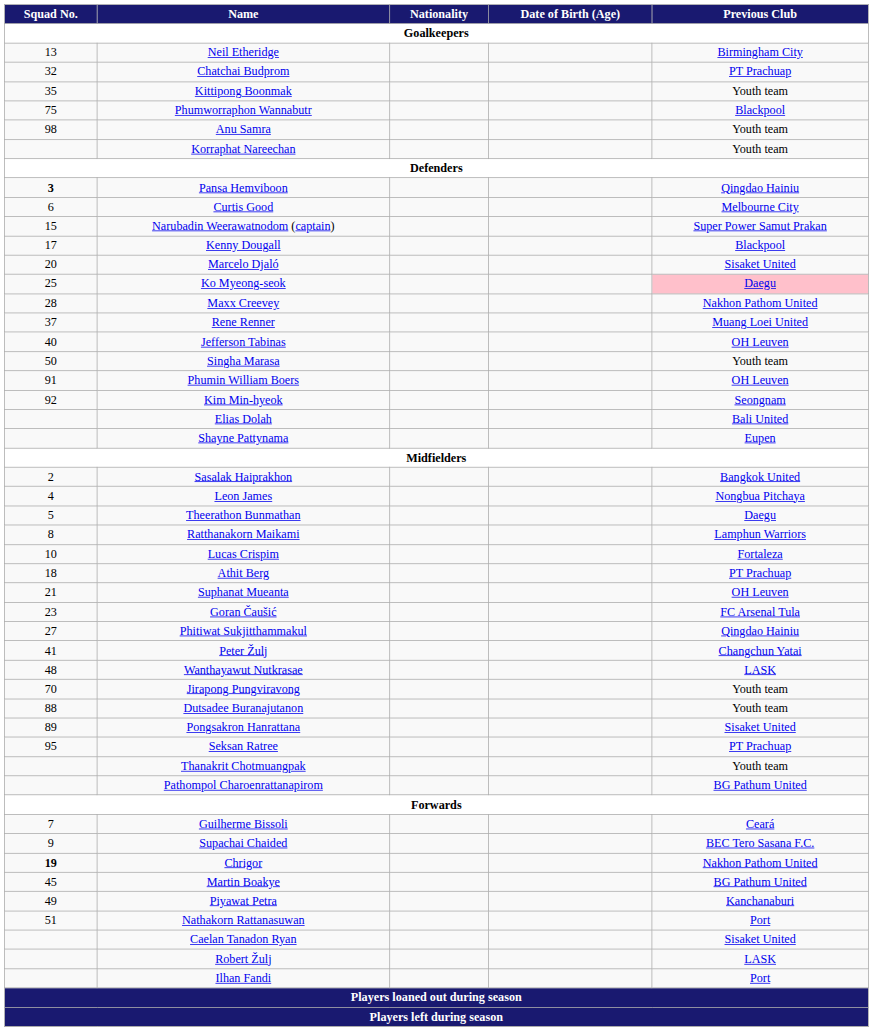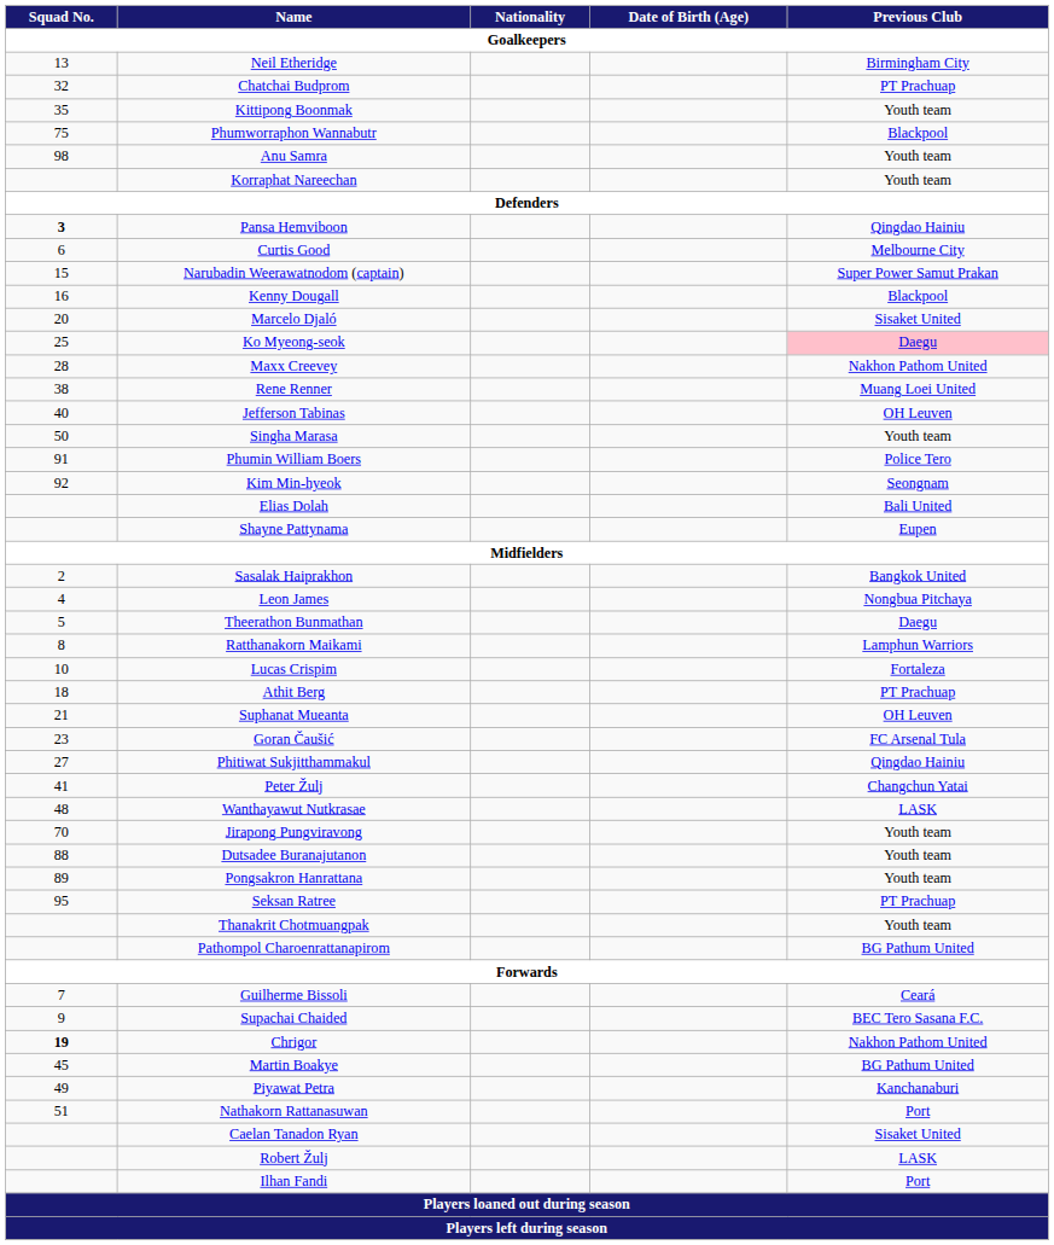Kenny Dougall | Squad No.: 17 -> 16
Rene Renner | Squad No.: 37 -> 38
Phumin William Boers | Previous Club: OH Leuven -> Police Tero
Pongsakron Hanrattana | Previous Club: Sisaket United -> Youth team
